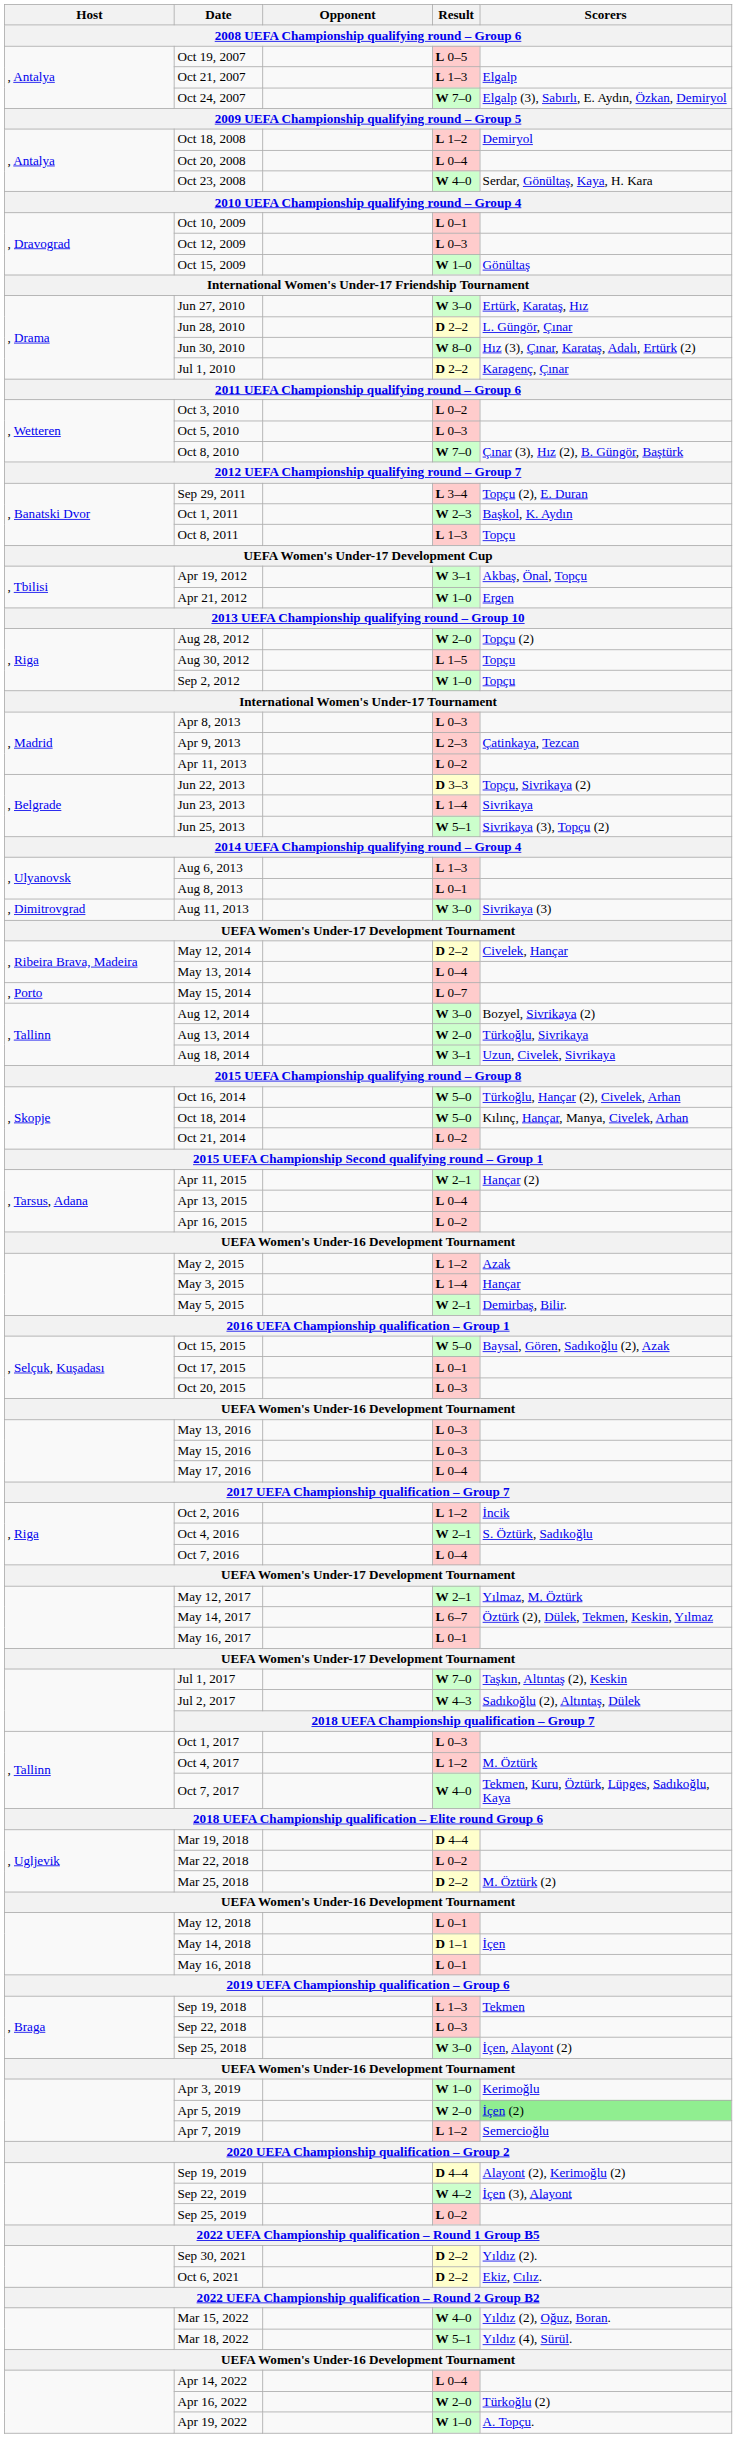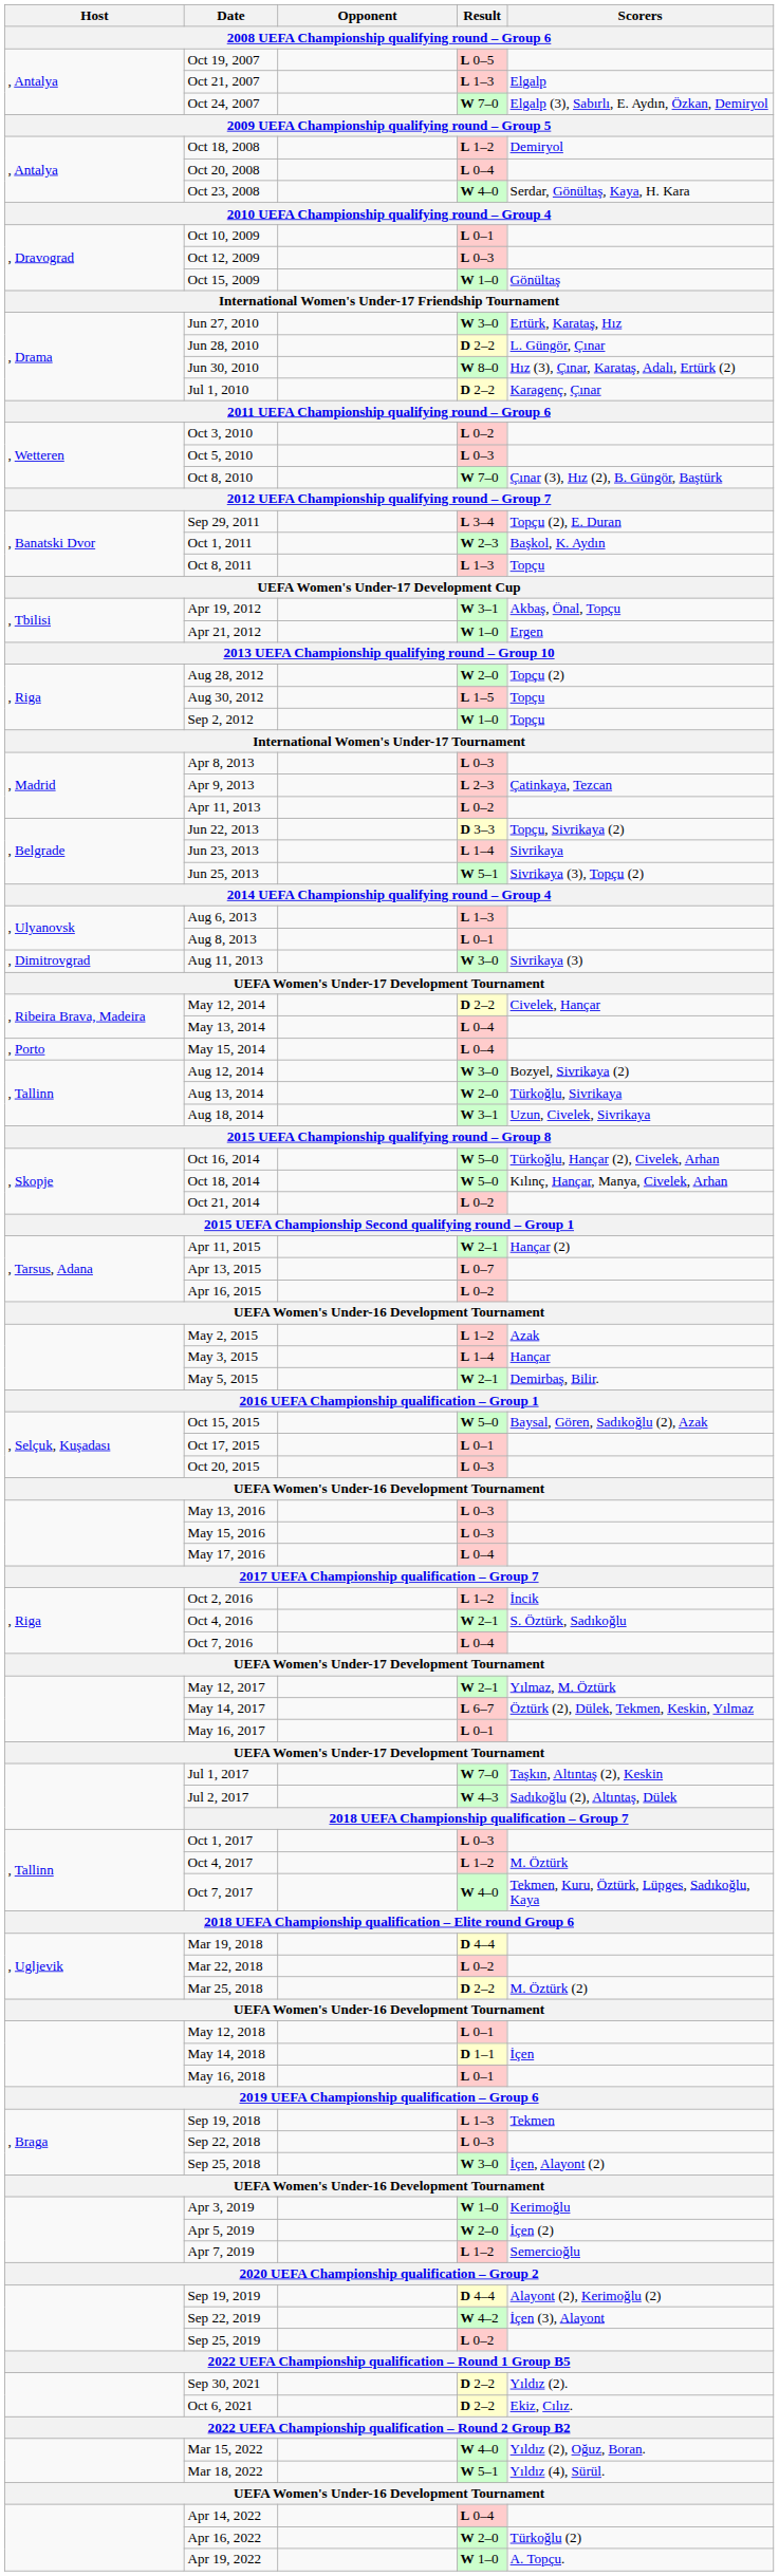May 15, 2014 | Result / 2008 UEFA Championship qualifying round – Group 6: L 0–7 -> L 0–4
Apr 13, 2015 | Result / 2008 UEFA Championship qualifying round – Group 6: L 0–4 -> L 0–7
Apr 5, 2019 | Scorers / 2008 UEFA Championship qualifying round – Group 6: lightgreen background -> no background
